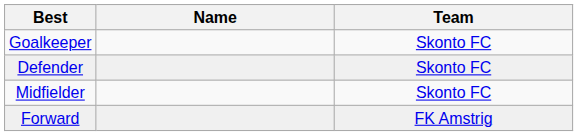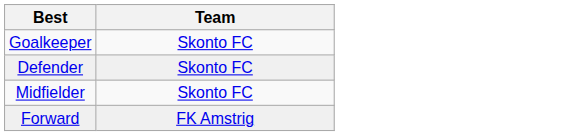- column: Name
